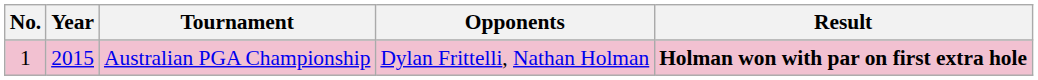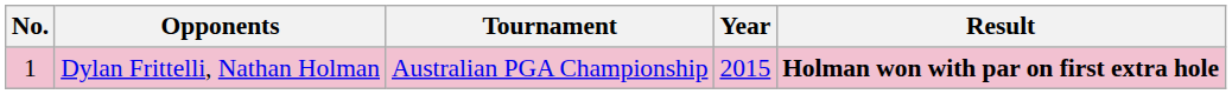columns swapped: Year <-> Opponents
